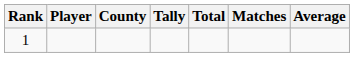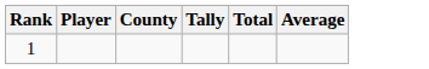- column: Matches
